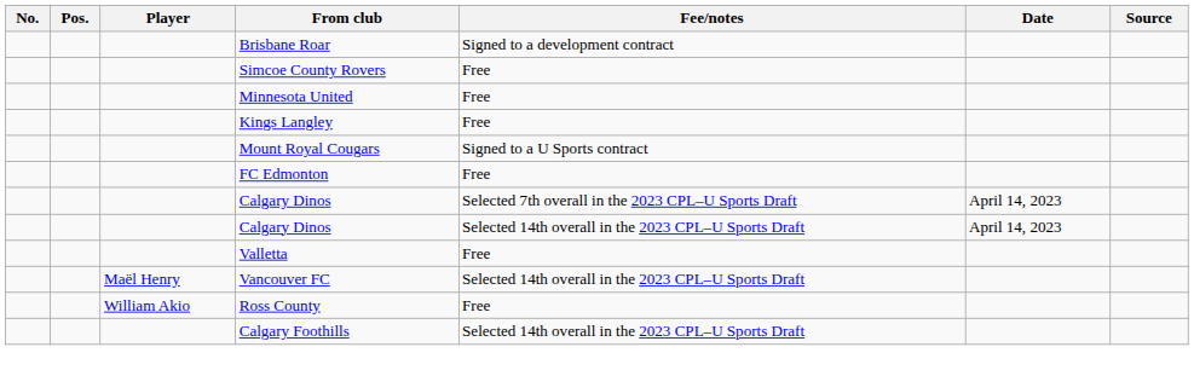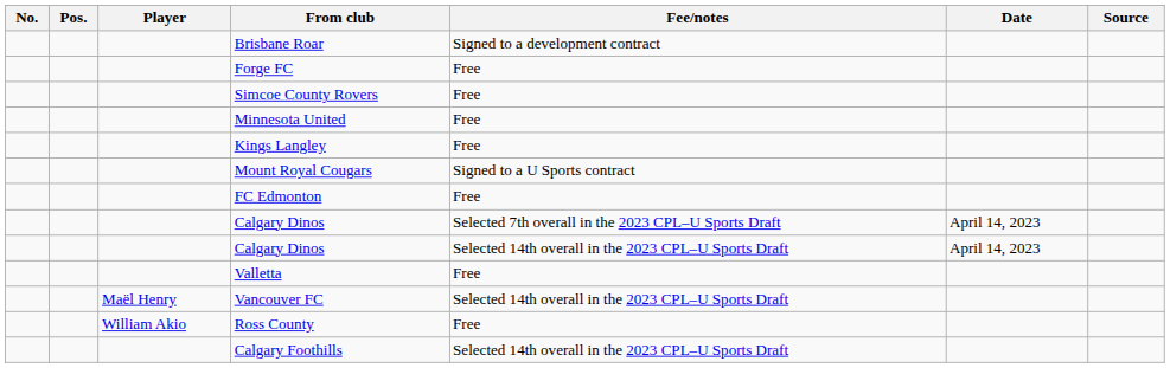+ row: Forge FC | Free
